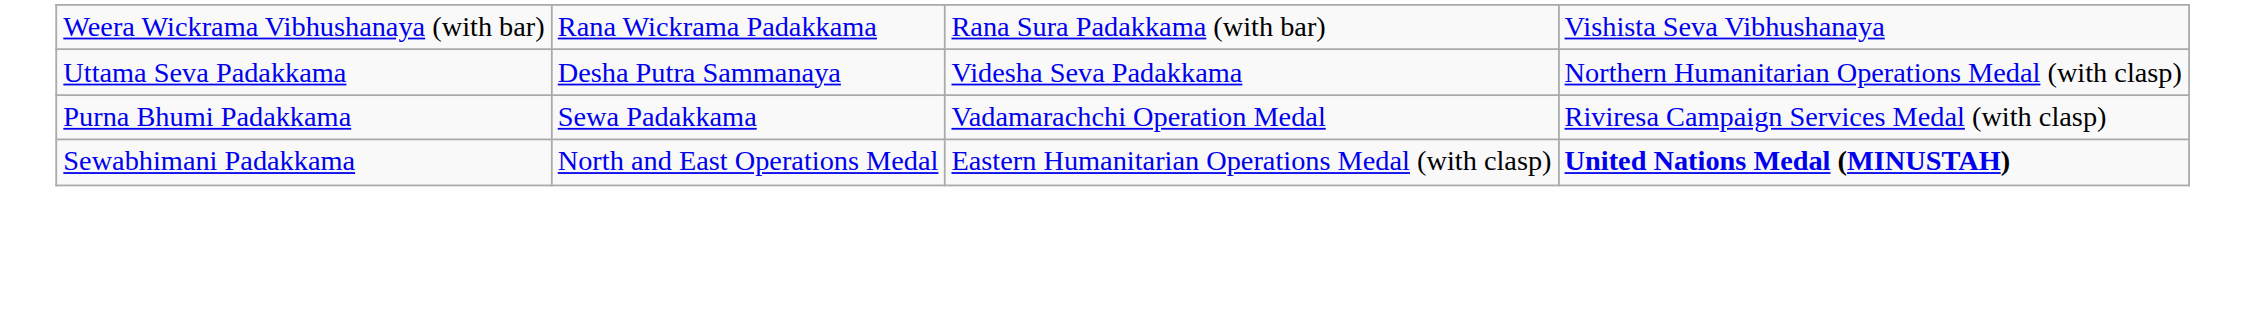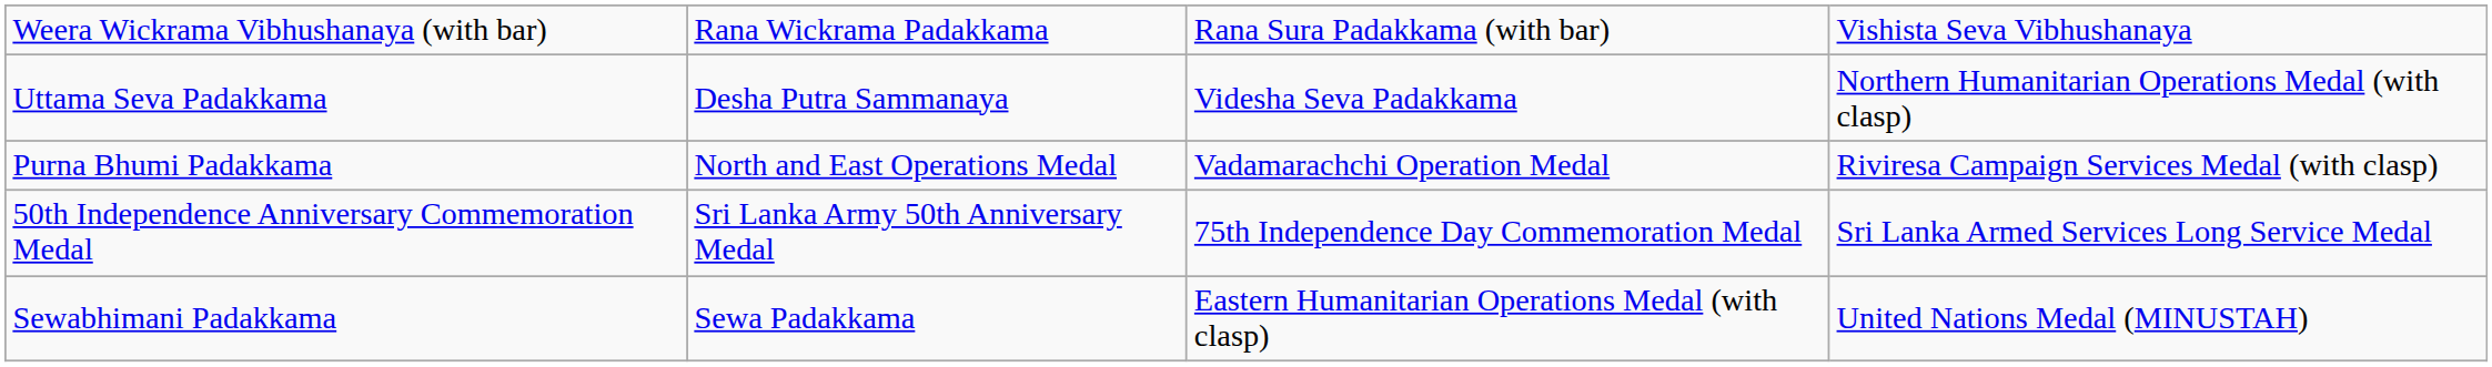Purna Bhumi Padakkama | column 2: Sewa Padakkama -> North and East Operations Medal
+ row: 50th Independence Anniversary Commemoration Medal | Sri Lanka Army 50th Anniversary Medal | 75th Independence Day Commemoration Medal | Sri Lanka Armed Services Long Service Medal
Sewabhimani Padakkama | column 2: North and East Operations Medal -> Sewa Padakkama
Sewabhimani Padakkama | column 4: bold -> normal
